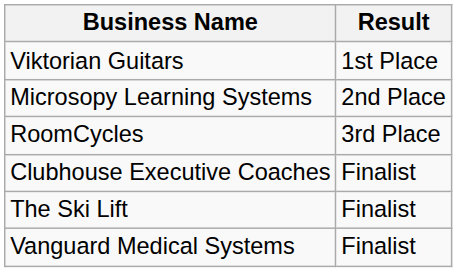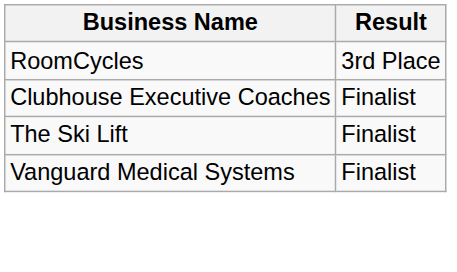- row: Viktorian Guitars | 1st Place
- row: Microsopy Learning Systems | 2nd Place
